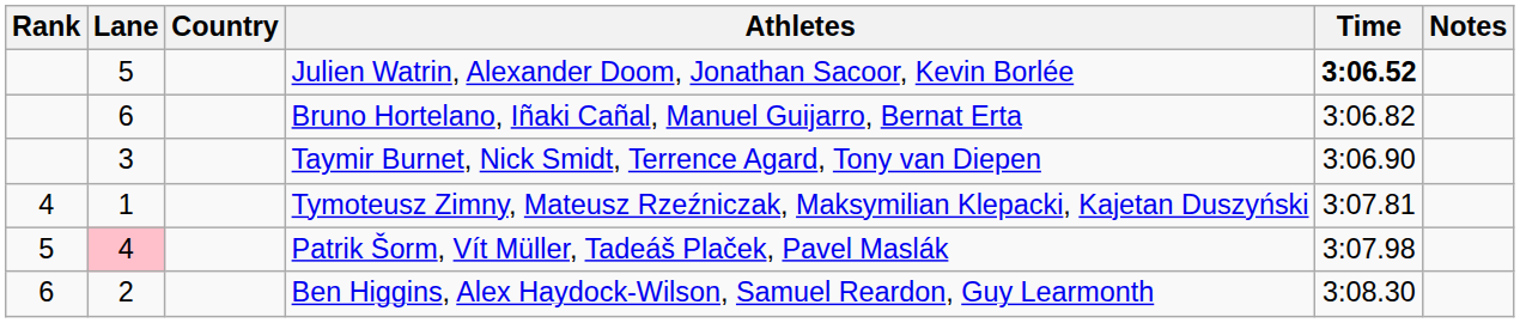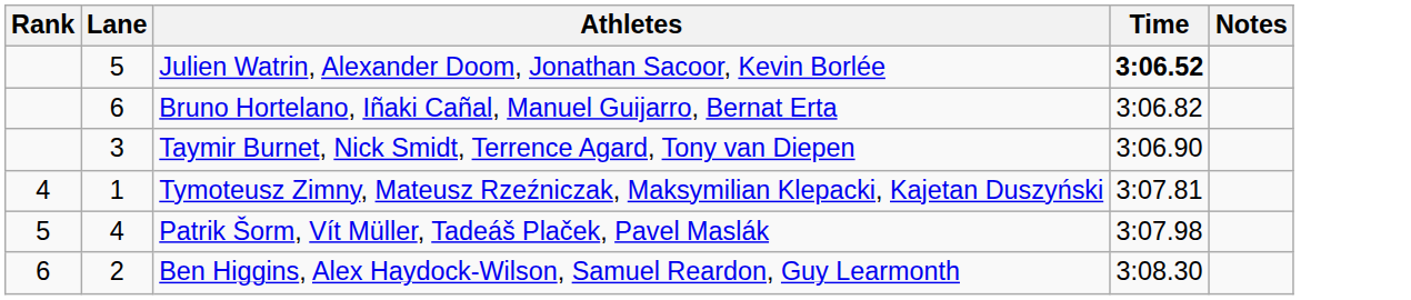- column: Country
Patrik Šorm, Vít Müller, Tadeáš Plaček, Pavel Maslák | Lane: pink background -> no background
